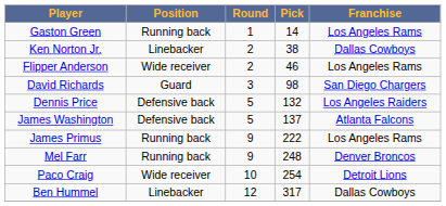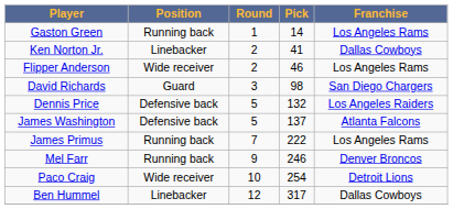Ken Norton Jr. | Pick: 38 -> 41
James Primus | Round: 9 -> 7
Mel Farr | Pick: 248 -> 246
